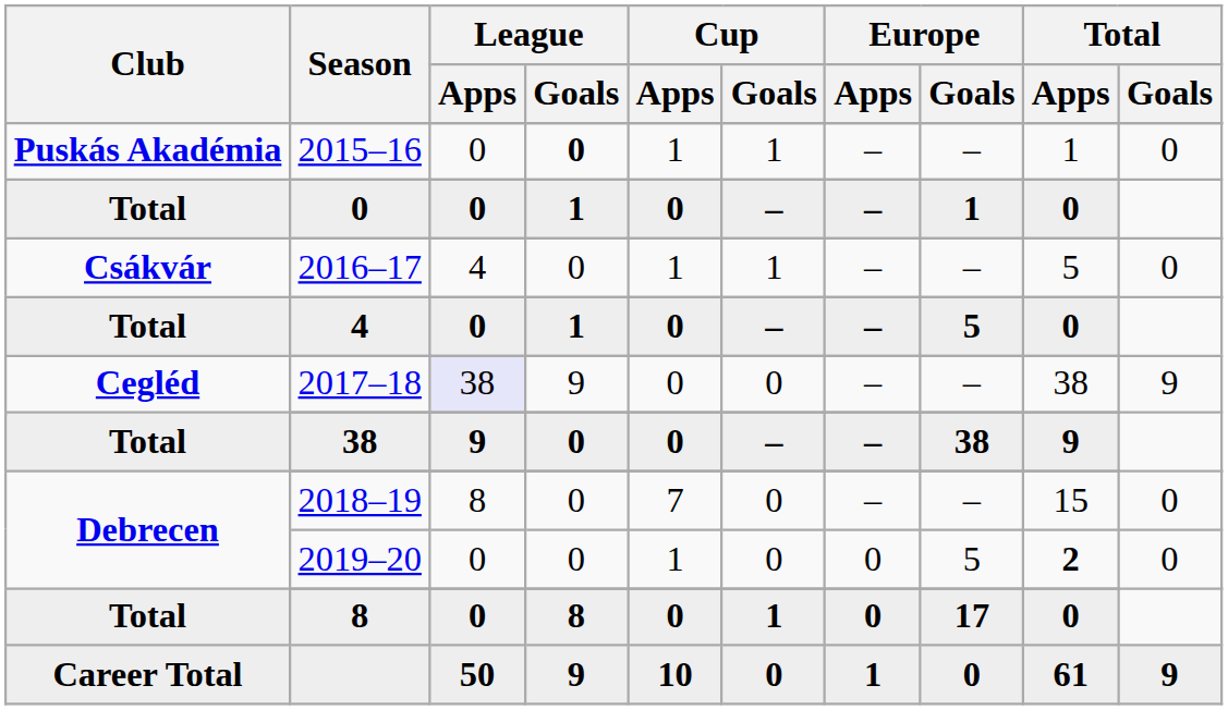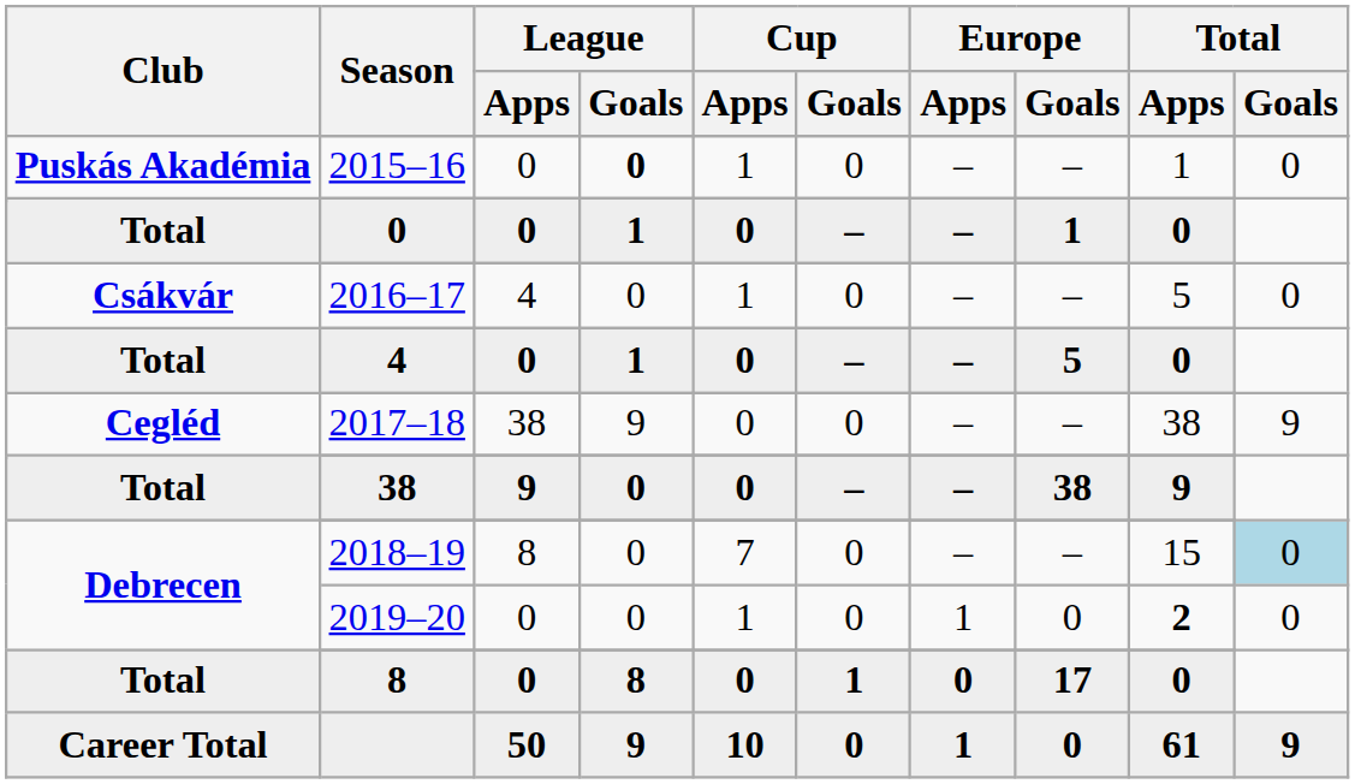2015–16 | Cup / Goals: 1 -> 0
2016–17 | Cup / Goals: 1 -> 0
2017–18 | League / Apps: lavender background -> no background
2018–19 | Total / Goals: no background -> lightblue background
2019–20 | Europe / Apps: 0 -> 1
2019–20 | Europe / Goals: 5 -> 0
